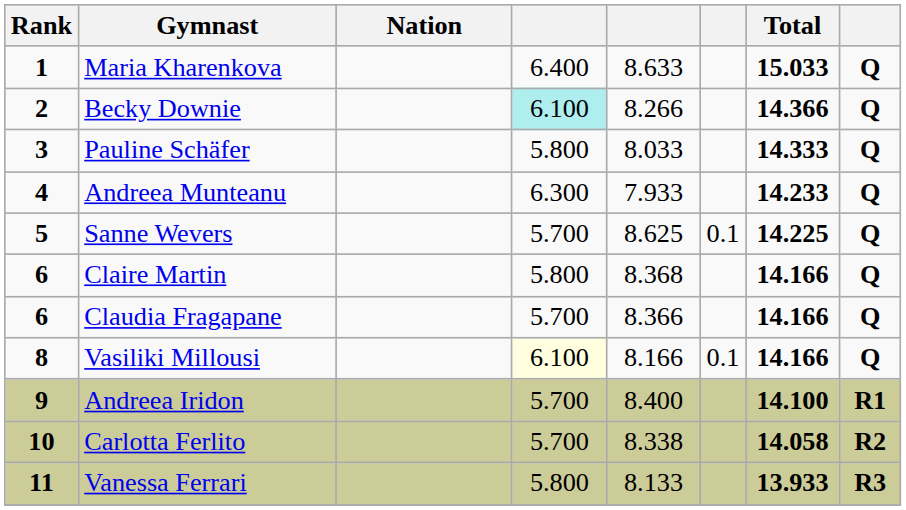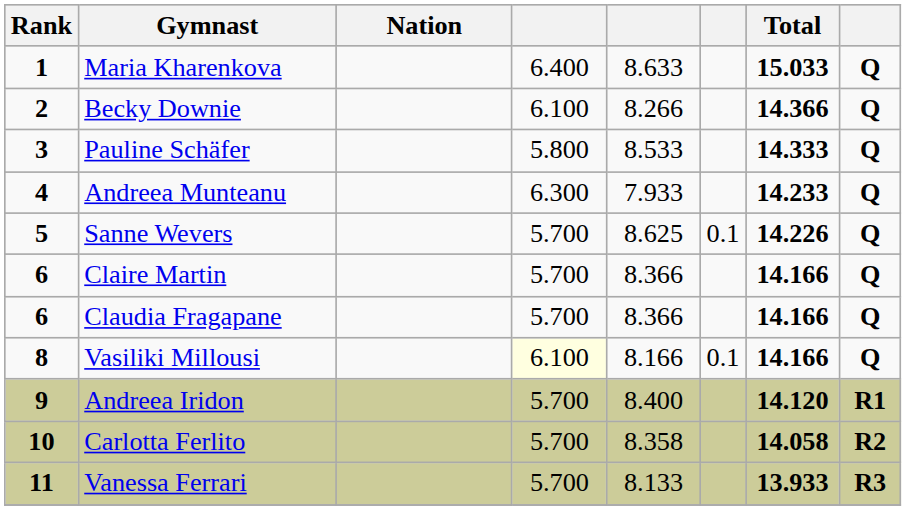Becky Downie | column 4: paleturquoise background -> no background
Pauline Schäfer | column 5: 8.033 -> 8.533
Sanne Wevers | Total: 14.225 -> 14.226
Claire Martin | column 4: 5.800 -> 5.700
Claire Martin | column 5: 8.368 -> 8.366
Andreea Iridon | Total: 14.100 -> 14.120
Carlotta Ferlito | column 5: 8.338 -> 8.358
Vanessa Ferrari | column 4: 5.800 -> 5.700
